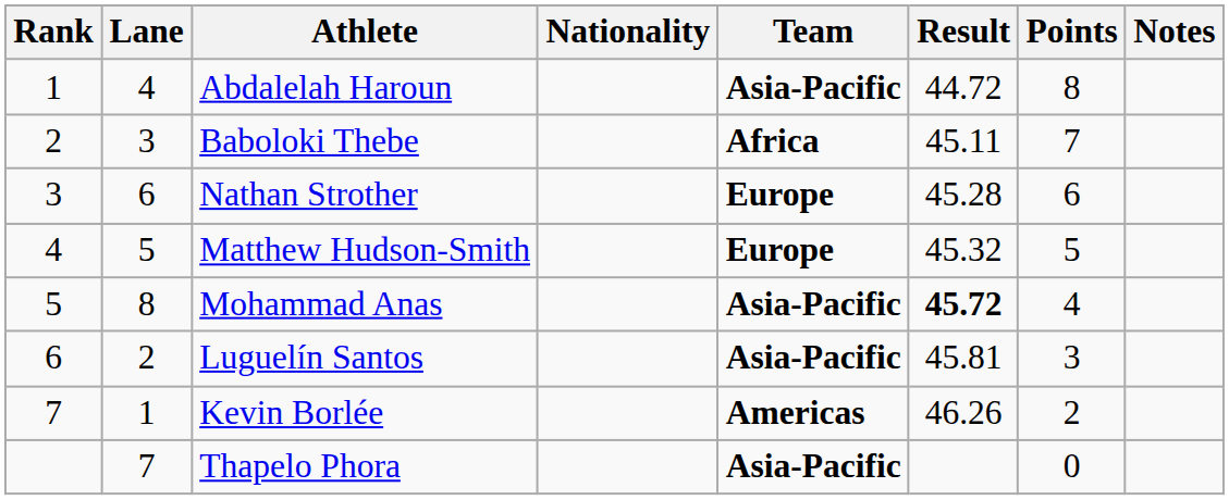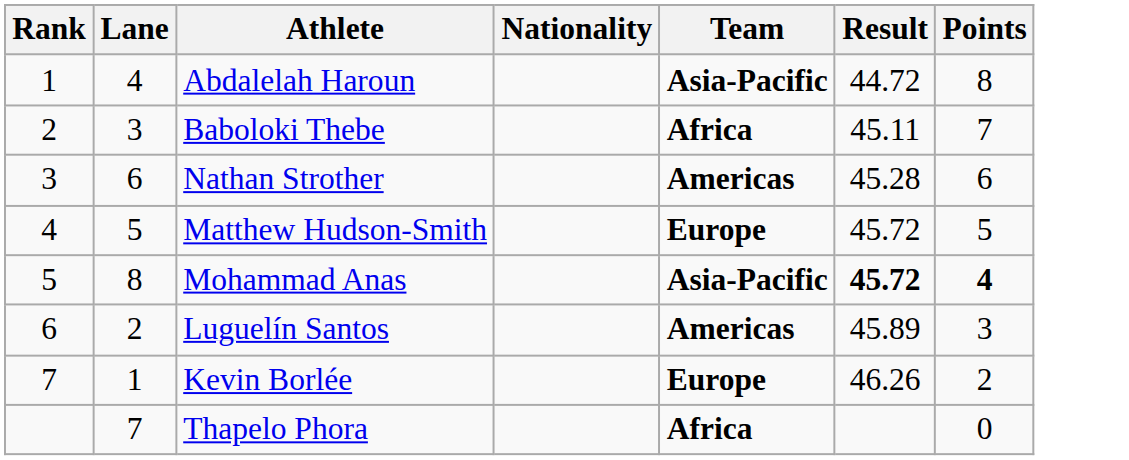- column: Notes
Nathan Strother | Team: Europe -> Americas
Matthew Hudson-Smith | Result: 45.32 -> 45.72
Mohammad Anas | Points: normal -> bold
Luguelín Santos | Team: Asia-Pacific -> Americas
Luguelín Santos | Result: 45.81 -> 45.89
Kevin Borlée | Team: Americas -> Europe
Thapelo Phora | Team: Asia-Pacific -> Africa
